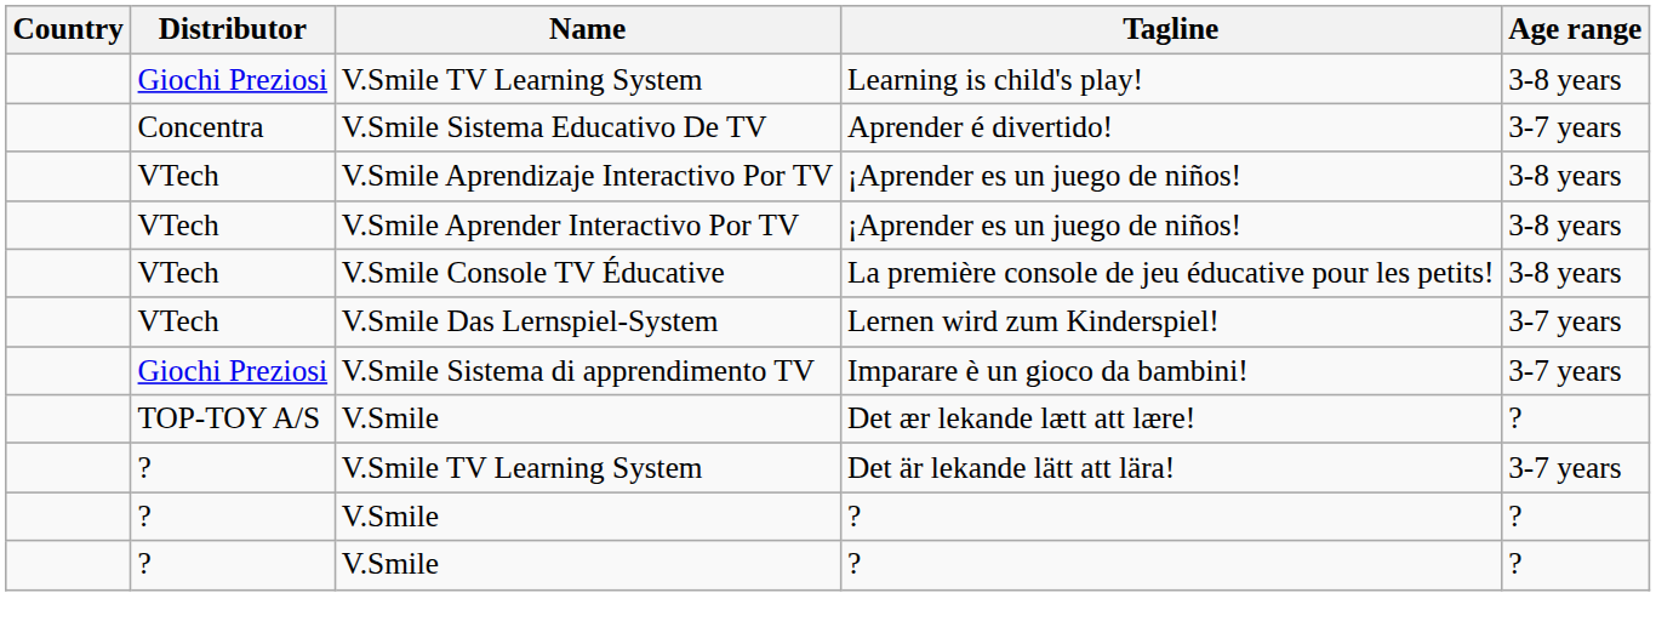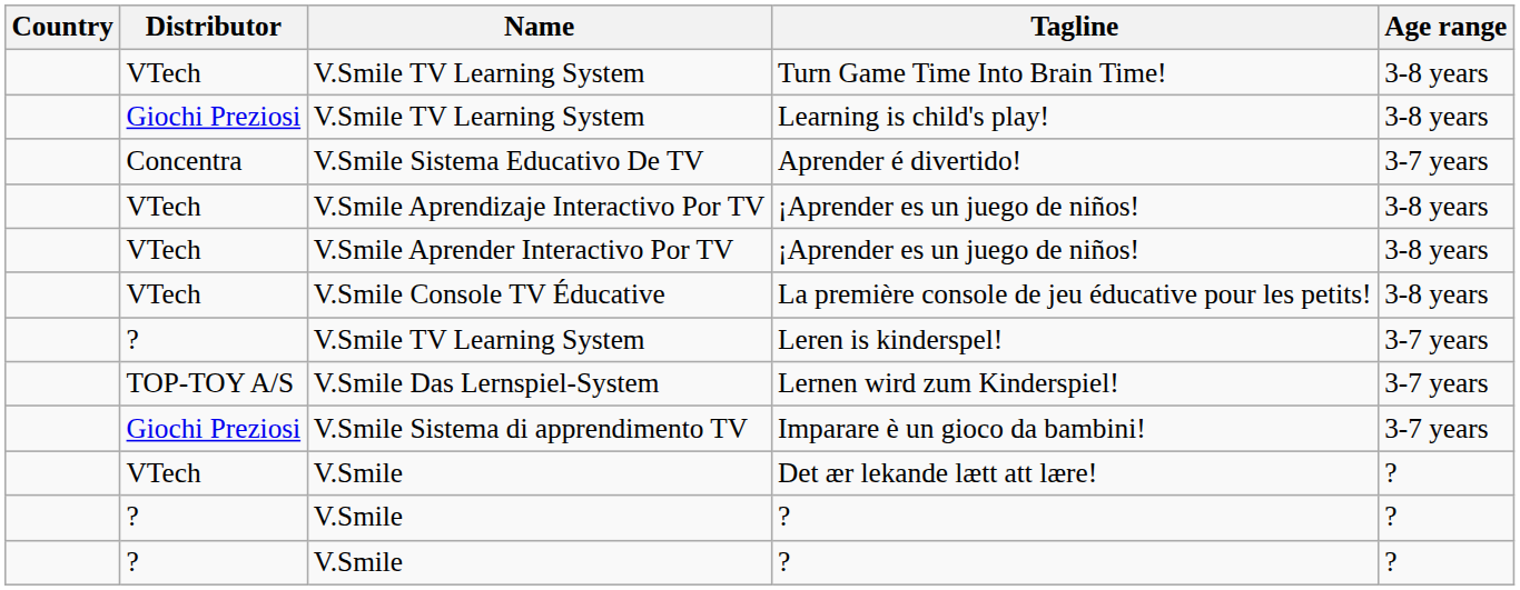+ row: VTech | V.Smile TV Learning System | Turn Game Time Into Brain Time! | 3-8 years
+ row: ? | V.Smile TV Learning System | Leren is kinderspel! | 3-7 years
Lernen wird zum Kinderspiel! | Distributor: VTech -> TOP-TOY A/S
Det ær lekande lætt att lære! | Distributor: TOP-TOY A/S -> VTech
- row: ? | V.Smile TV Learning System | Det är lekande lätt att lära! | 3-7 years
